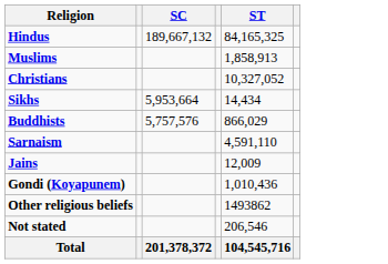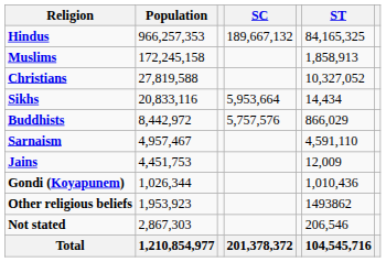+ column: Population | 966,257,353 | 172,245,158 | 27,819,588 | 20,833,116 | 8,442,972 | 4,957,467 | 4,451,753 | 1,026,344 | 1,953,923 | 2,867,303 | 1,210,854,977
